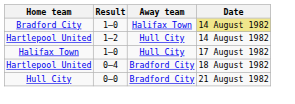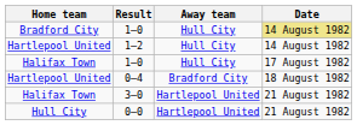Bradford City / 1–0 | Away team: Halifax Town -> Hull City
+ row: Halifax Town | 3–0 | Hartlepool United | 21 August 1982
0–0 | Away team: Bradford City -> Hartlepool United
